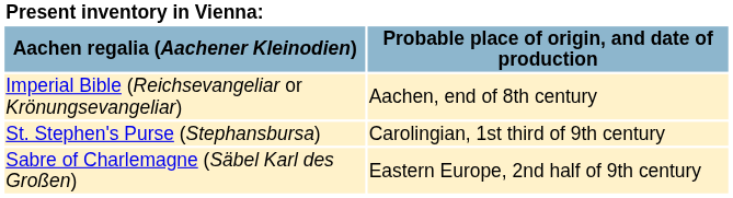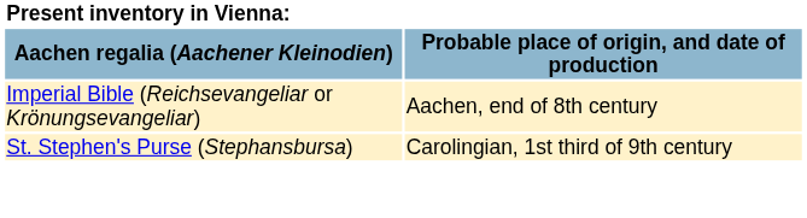- row: Sabre of Charlemagne (Säbel Karl des Großen) | Eastern Europe, 2nd half of 9th century
